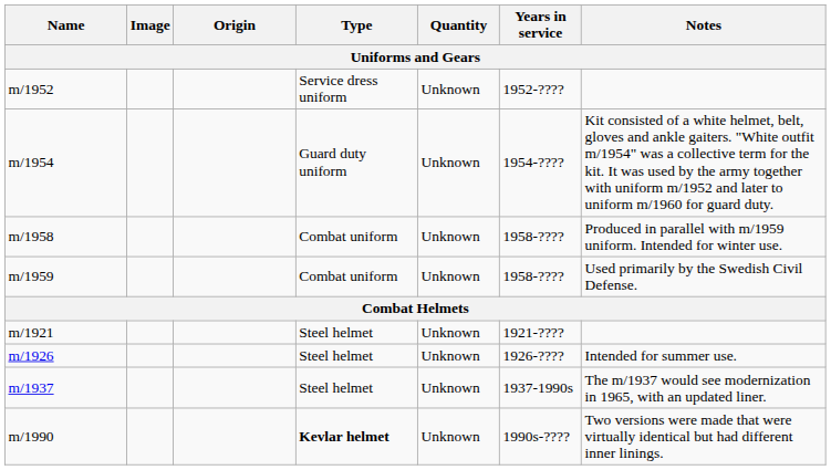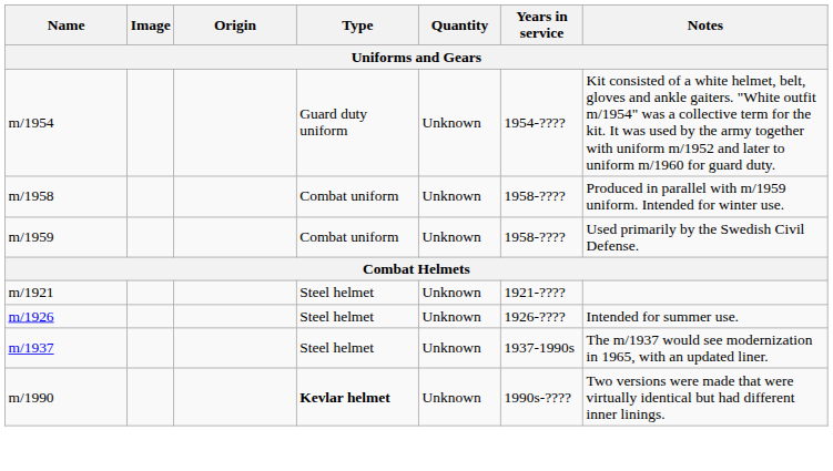- row: m/1952 | Service dress uniform | Unknown | 1952-????
